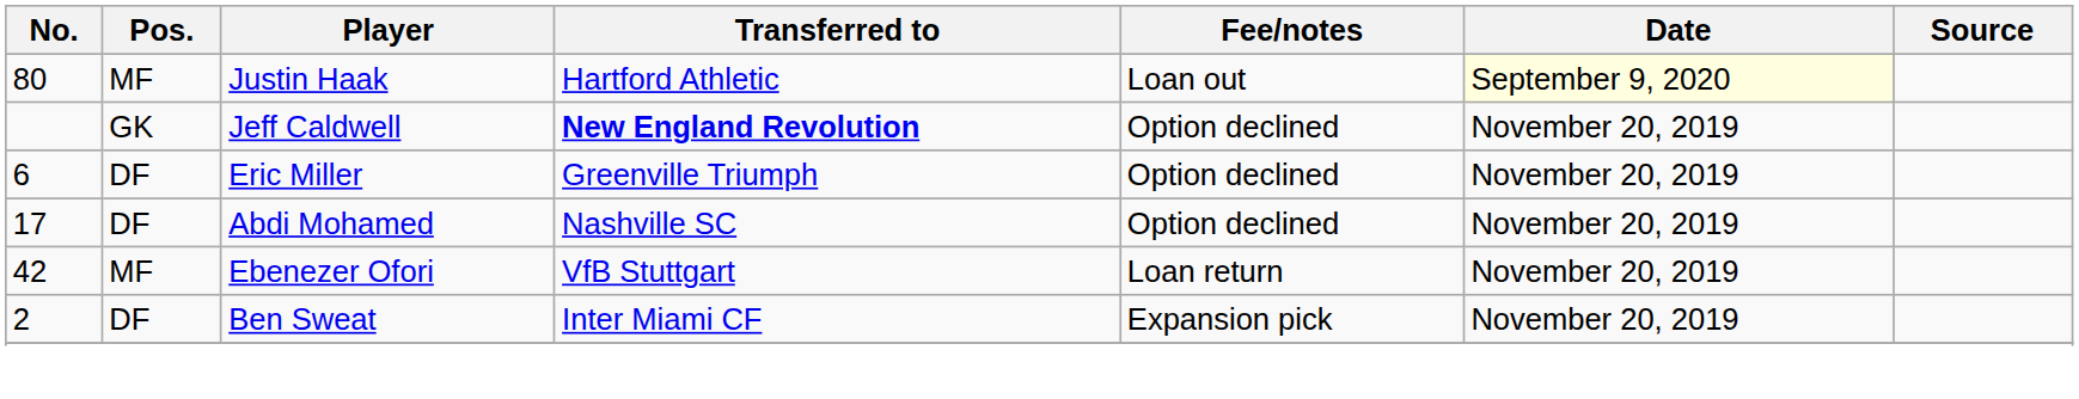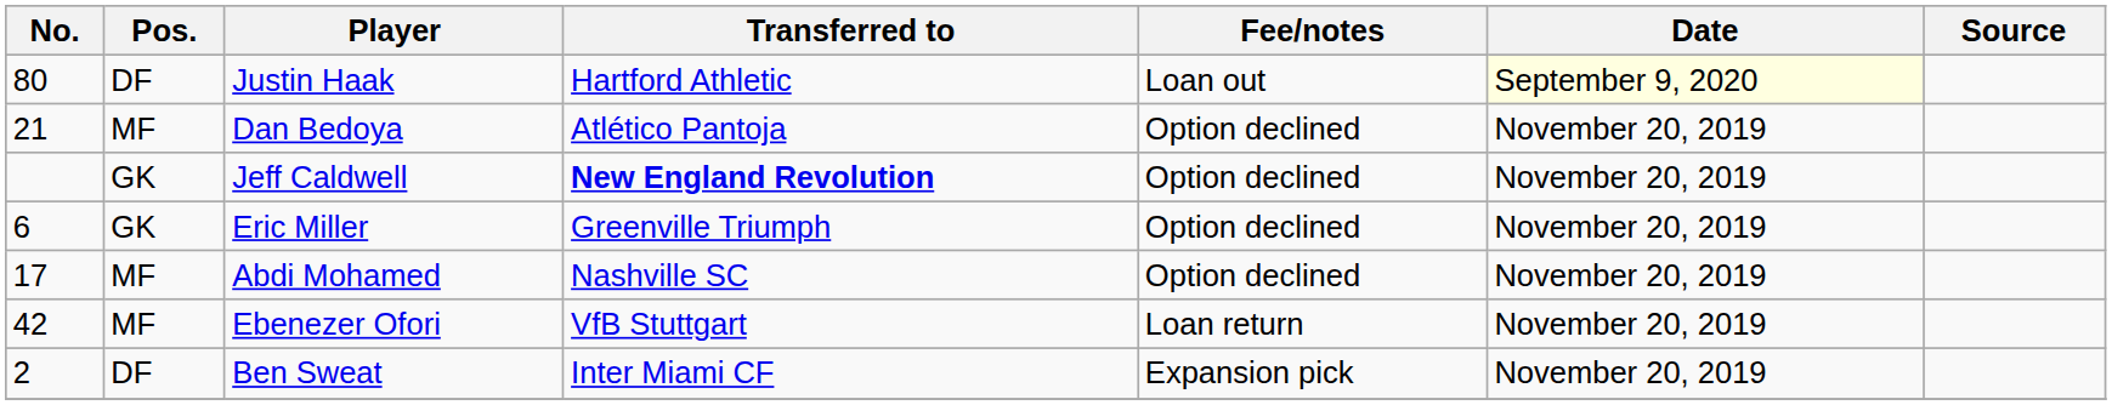Justin Haak | Pos.: MF -> DF
+ row: 21 | MF | Dan Bedoya | Atlético Pantoja | Option declined | November 20, 2019
Eric Miller | Pos.: DF -> GK
Abdi Mohamed | Pos.: DF -> MF
